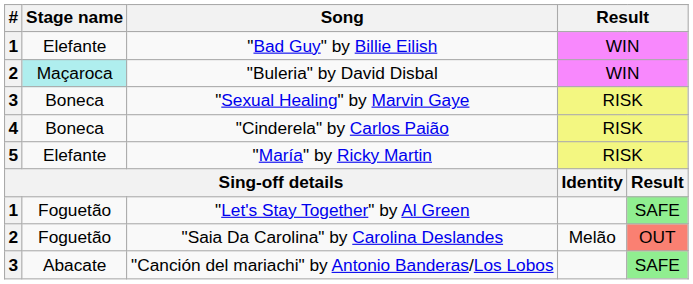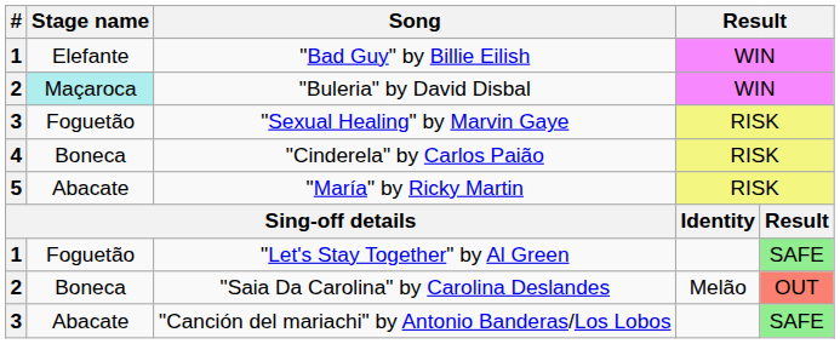"Sexual Healing" by Marvin Gaye | Stage name: Boneca -> Foguetão
"María" by Ricky Martin | Stage name: Elefante -> Abacate
"Saia Da Carolina" by Carolina Deslandes | Stage name: Foguetão -> Boneca
